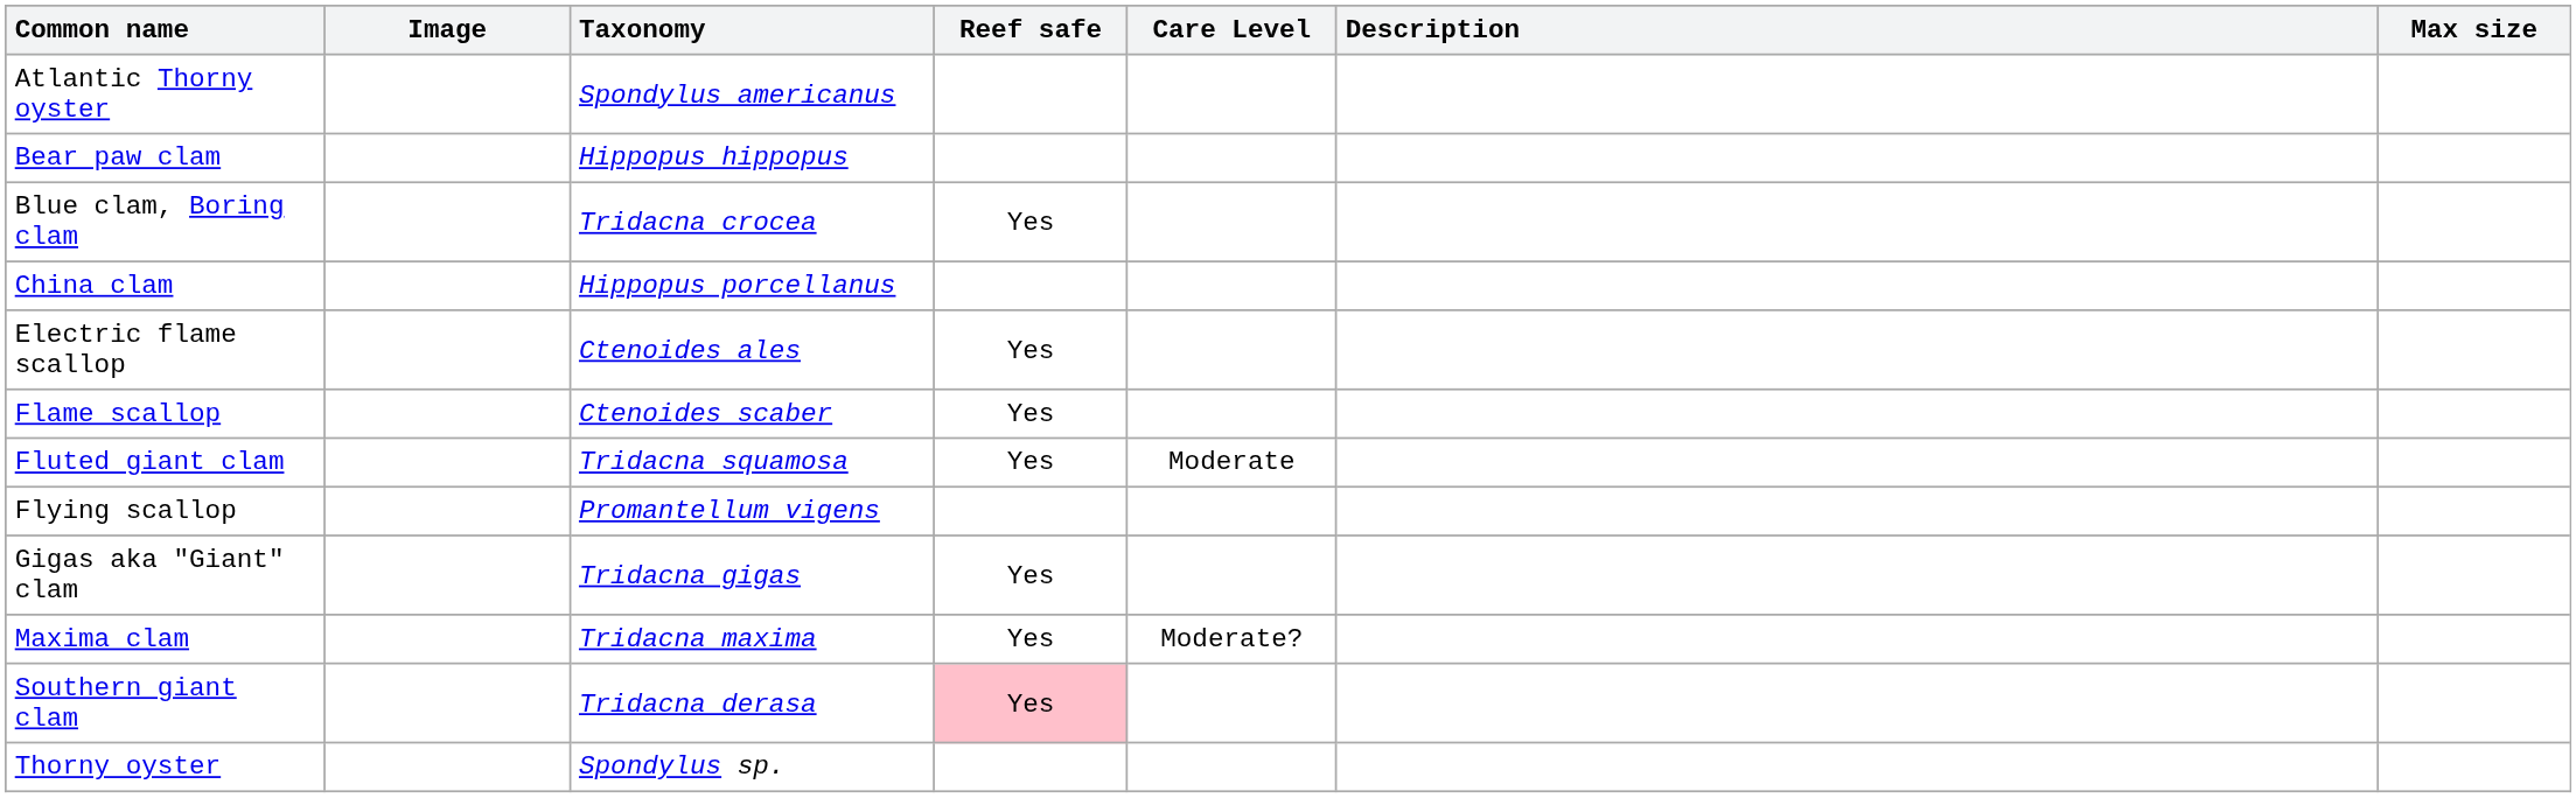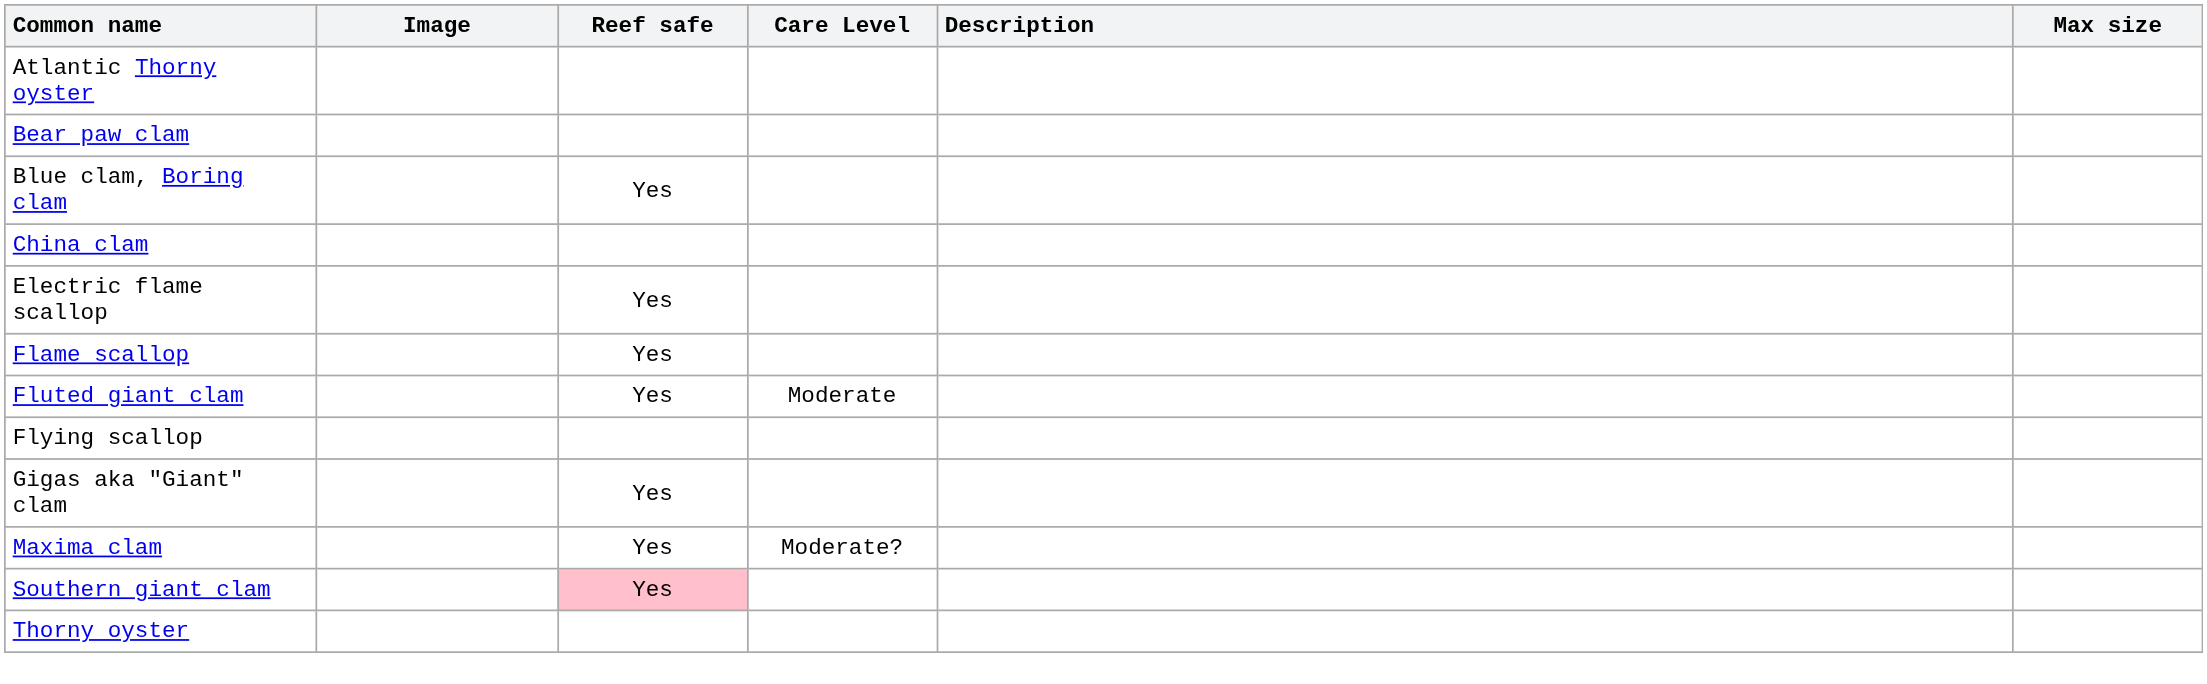- column: Taxonomy | Spondylus americanus | Hippopus hippopus | Tridacna crocea | Hippopus porcellanus | Ctenoides ales | Ctenoides scaber | Tridacna squamosa | Promantellum vigens | Tridacna gigas | Tridacna maxima | Tridacna derasa | Spondylus sp.
